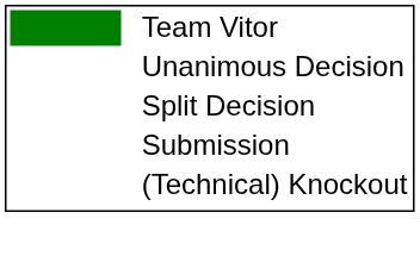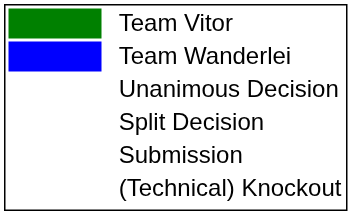+ row: Team Wanderlei
